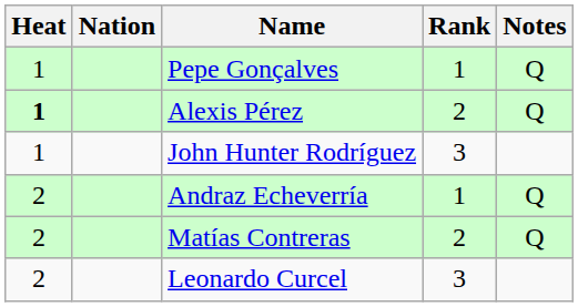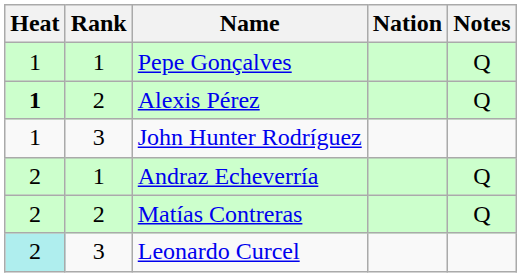columns swapped: Rank <-> Nation
Leonardo Curcel | Heat: no background -> paleturquoise background
